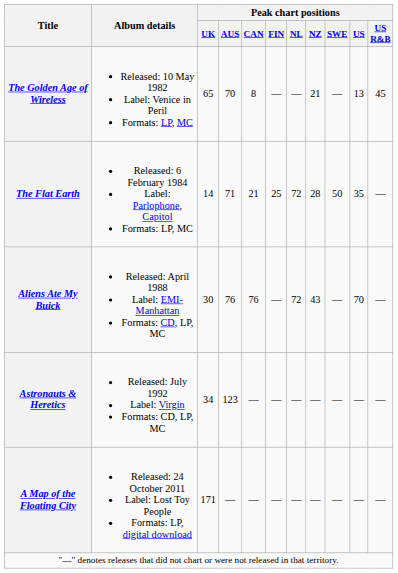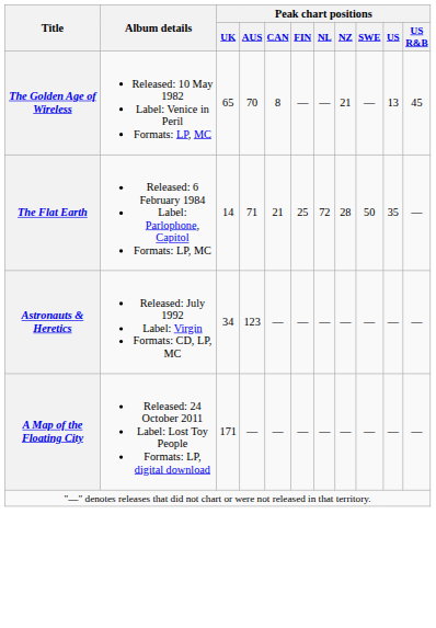- row: Aliens Ate My Buick | Released: April 1988 Label: EMI-Manhattan Formats: CD, LP, MC | 30 | 76 | 76 | — | 72 | 43 | — | 70 | —
